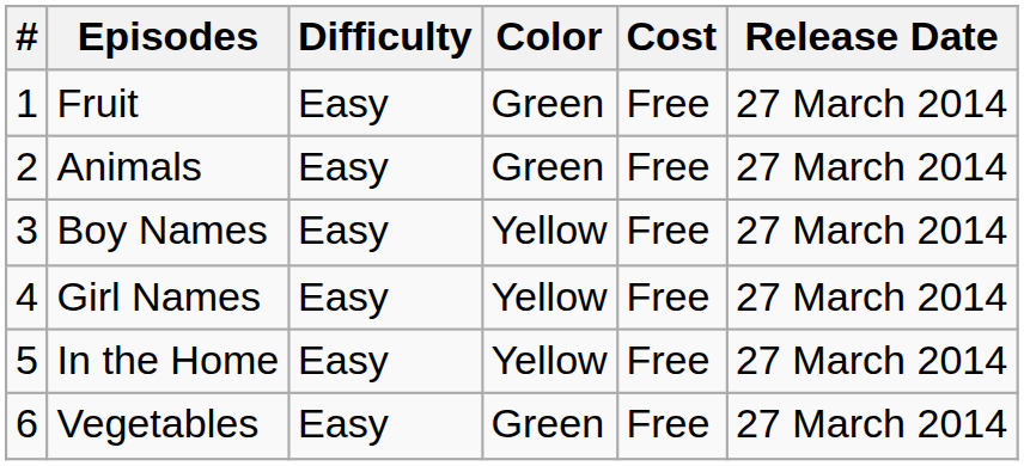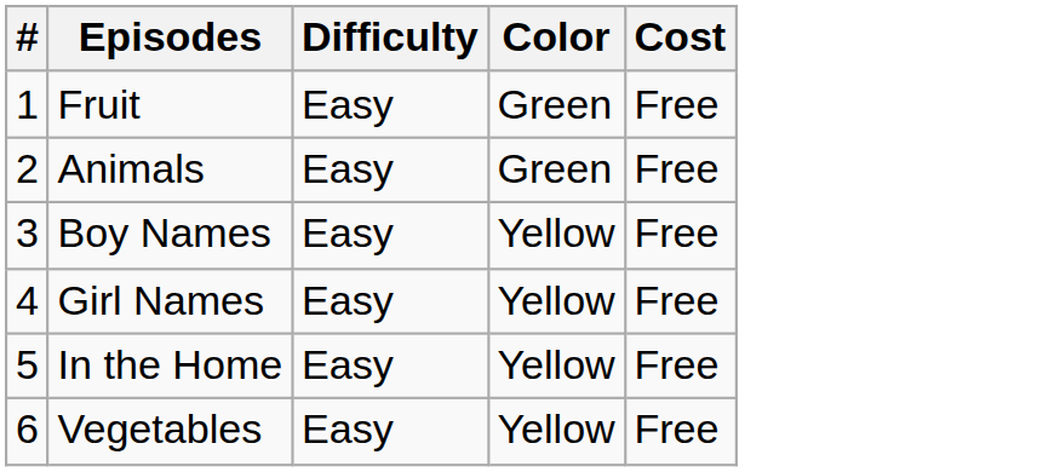- column: Release Date | 27 March 2014 | 27 March 2014 | 27 March 2014 | 27 March 2014 | 27 March 2014 | 27 March 2014
Vegetables | Color: Green -> Yellow
